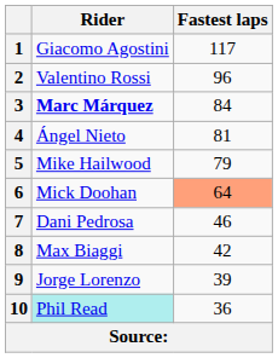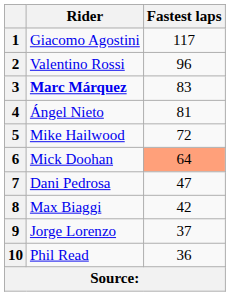3 | Fastest laps: 84 -> 83
5 | Fastest laps: 79 -> 72
7 | Fastest laps: 46 -> 47
9 | Fastest laps: 39 -> 37
10 | Rider: paleturquoise background -> no background
